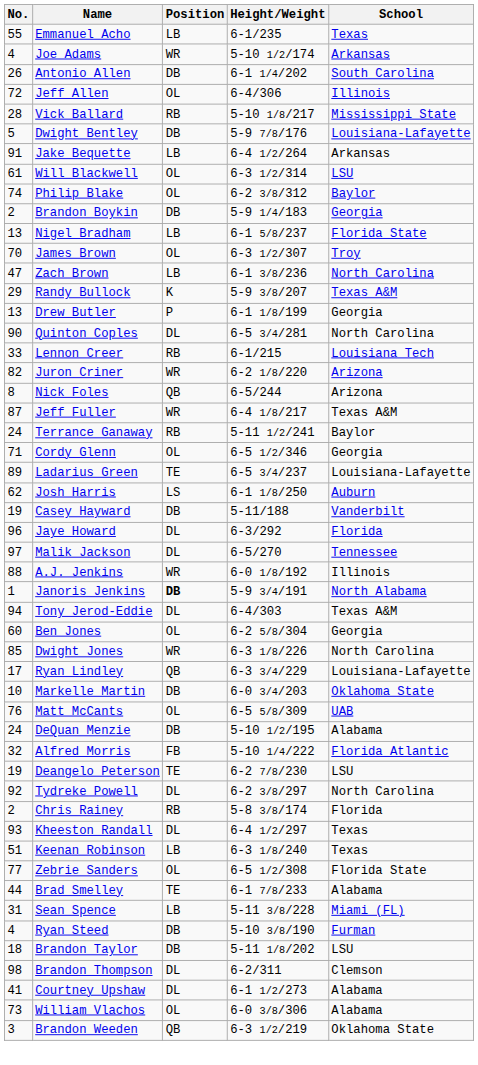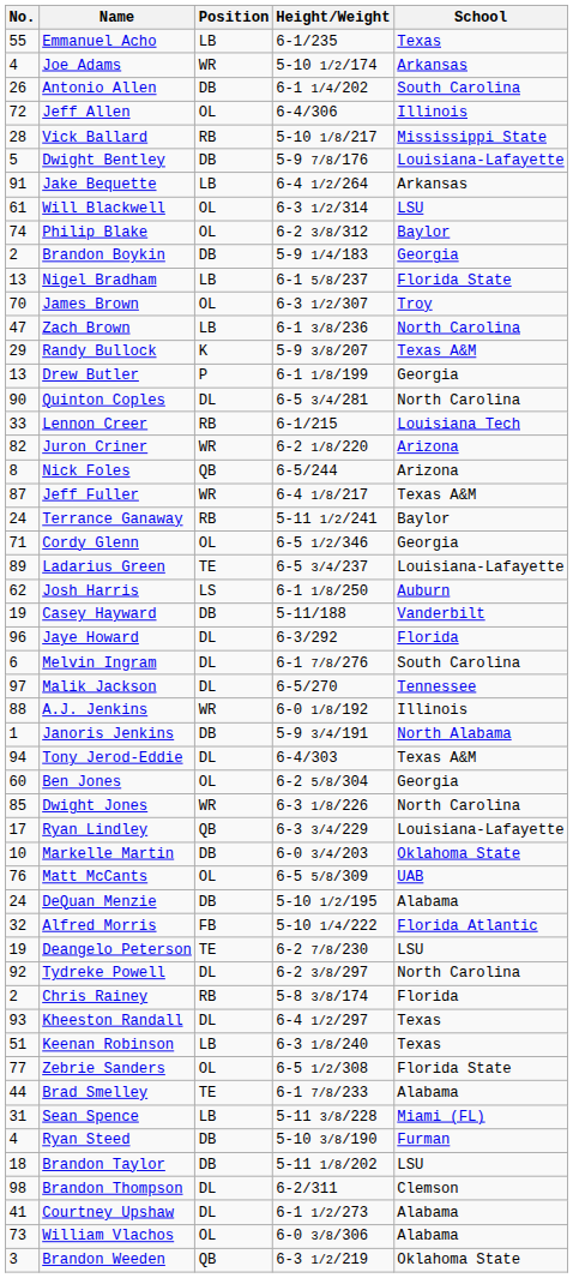+ row: 6 | Melvin Ingram | DL | 6-1 7/8/276 | South Carolina
Janoris Jenkins | Position: bold -> normal
